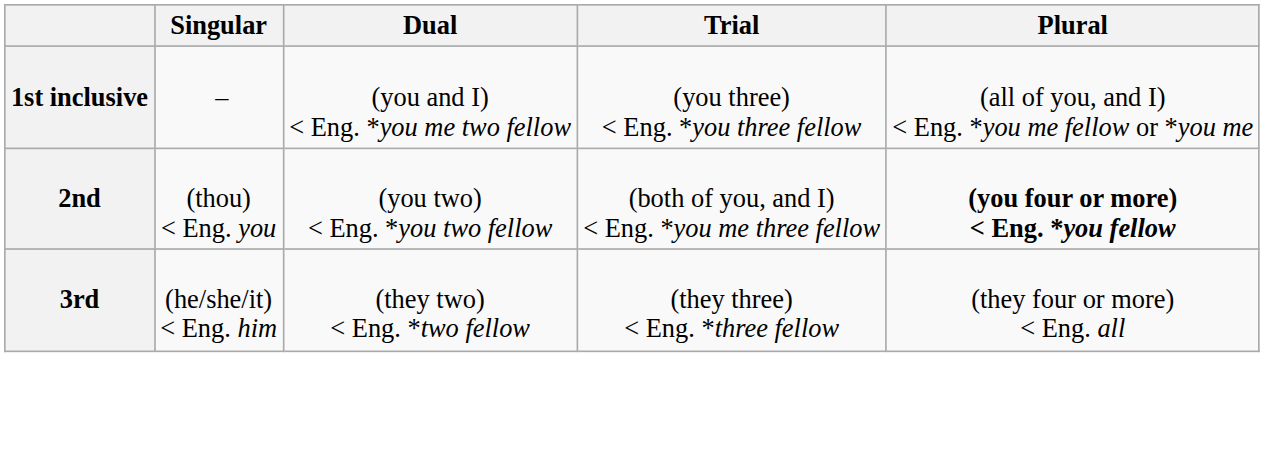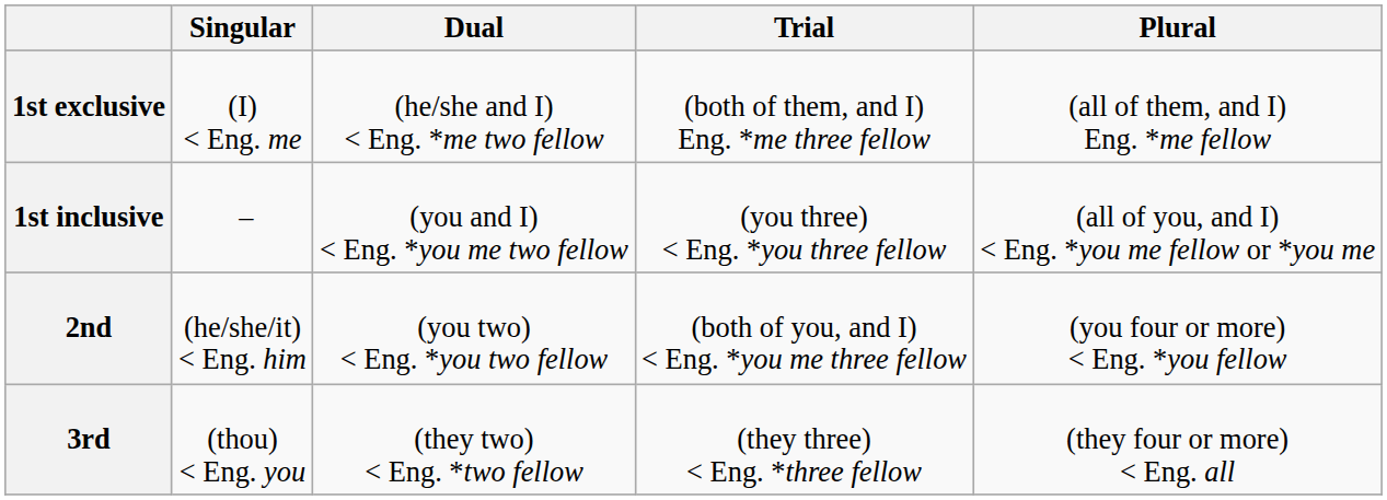+ row: 1st exclusive | (I) < Eng. me | (he/she and I) < Eng. *me two fellow | (both of them, and I) Eng. *me three fellow | (all of them, and I) Eng. *me fellow
2nd | Singular: (thou) < Eng. you -> (he/she/it) < Eng. him
2nd | Plural: bold -> normal
3rd | Singular: (he/she/it) < Eng. him -> (thou) < Eng. you
